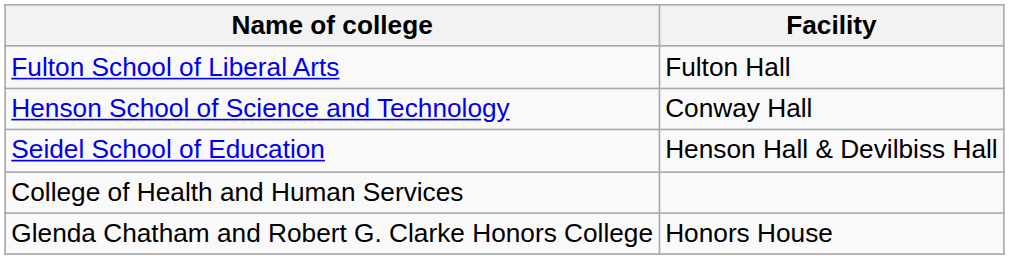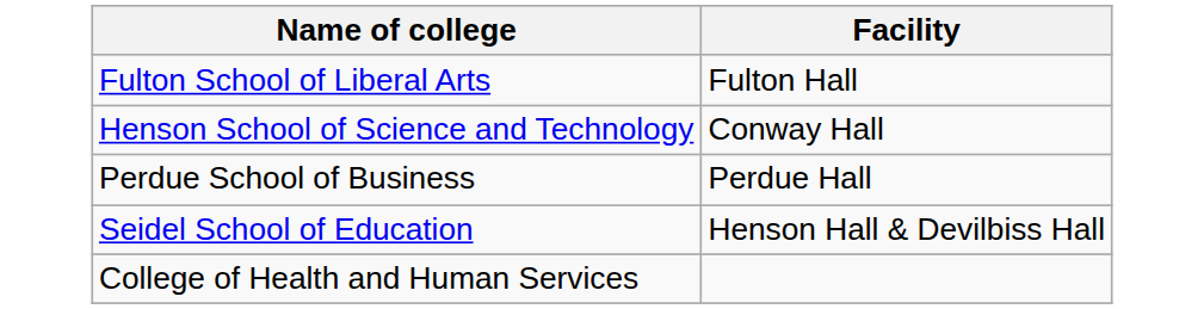+ row: Perdue School of Business | Perdue Hall
- row: Glenda Chatham and Robert G. Clarke Honors College | Honors House
